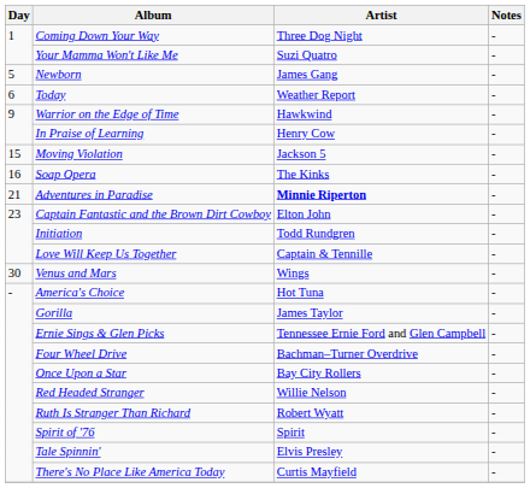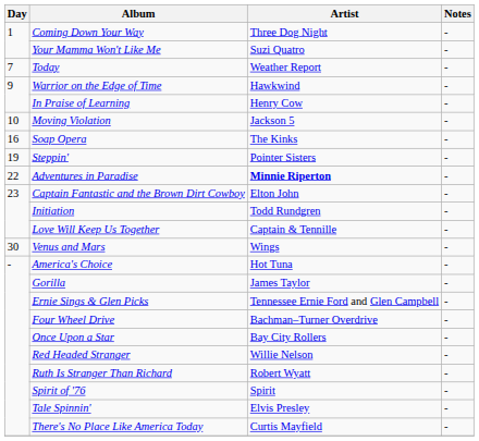- row: 5 | Newborn | James Gang | -
Today | Day: 6 -> 7
Moving Violation | Day: 15 -> 10
+ row: 19 | Steppin' | Pointer Sisters | -
Adventures in Paradise | Day: 21 -> 22
